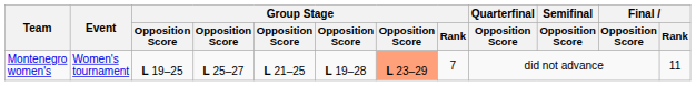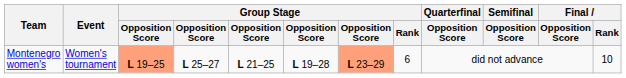Montenegro women's | column 3: no background -> lightsalmon background
Montenegro women's | Group Stage / Rank: 7 -> 6
Montenegro women's | Final / Rank: 11 -> 10
